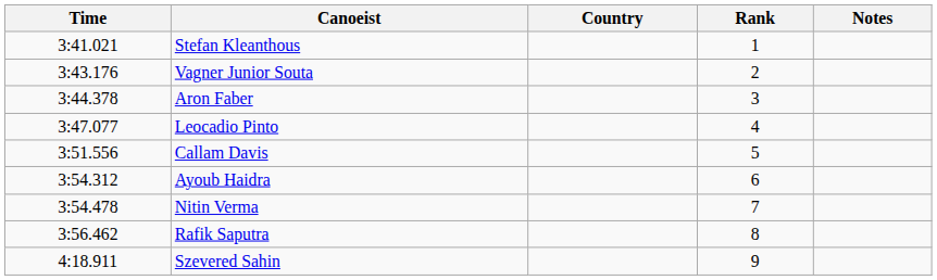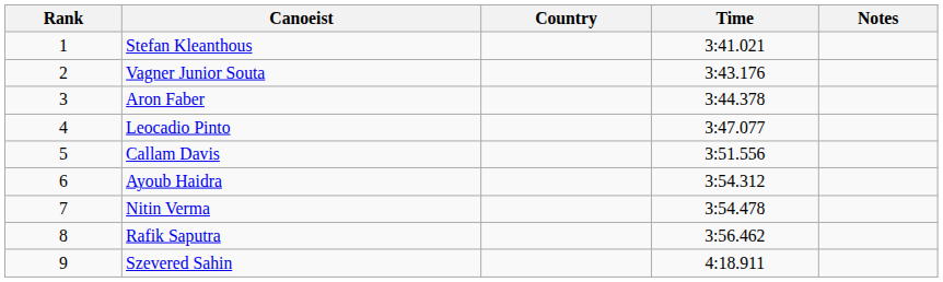columns swapped: Rank <-> Time
